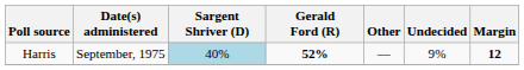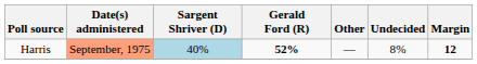Harris | Date(s) administered: no background -> lightsalmon background
Harris | Undecided: 9% -> 8%
